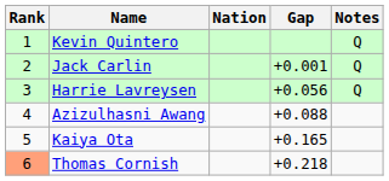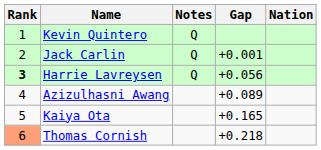columns swapped: Nation <-> Notes
Harrie Lavreysen | Rank: normal -> bold
Azizulhasni Awang | Gap: +0.088 -> +0.089
